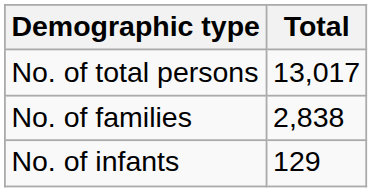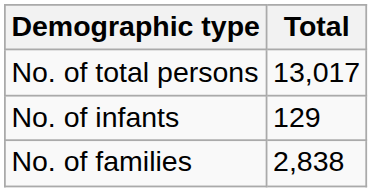rows swapped: No. of families <-> No. of infants
